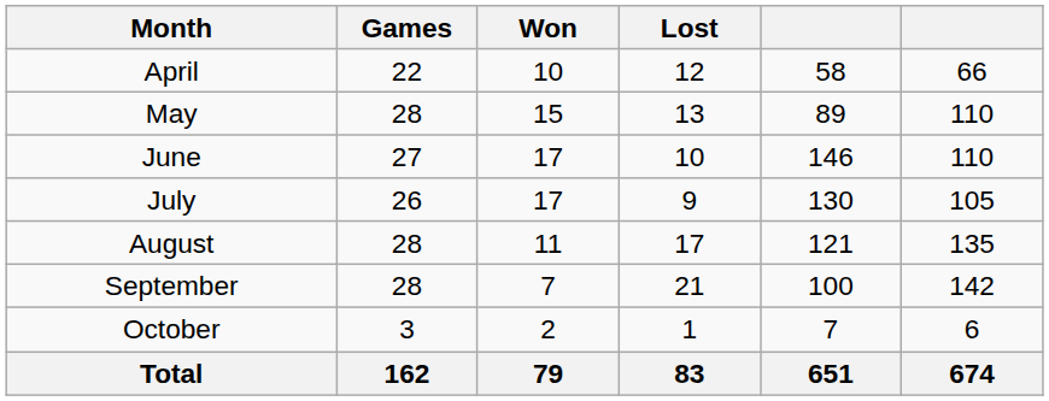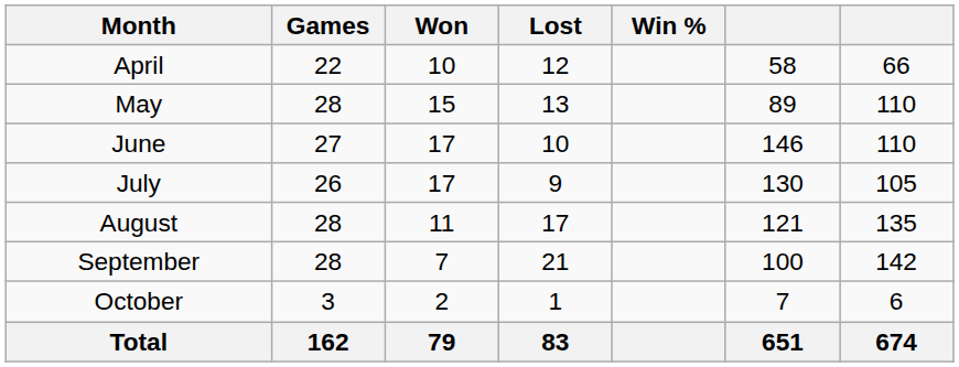+ column: Win %
